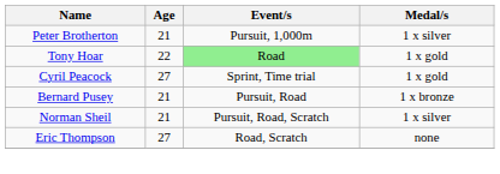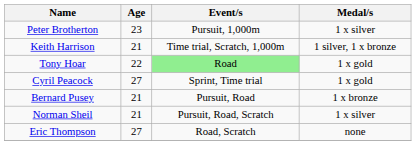Peter Brotherton | Age: 21 -> 23
+ row: Keith Harrison | 21 | Time trial, Scratch, 1,000m | 1 silver, 1 x bronze
